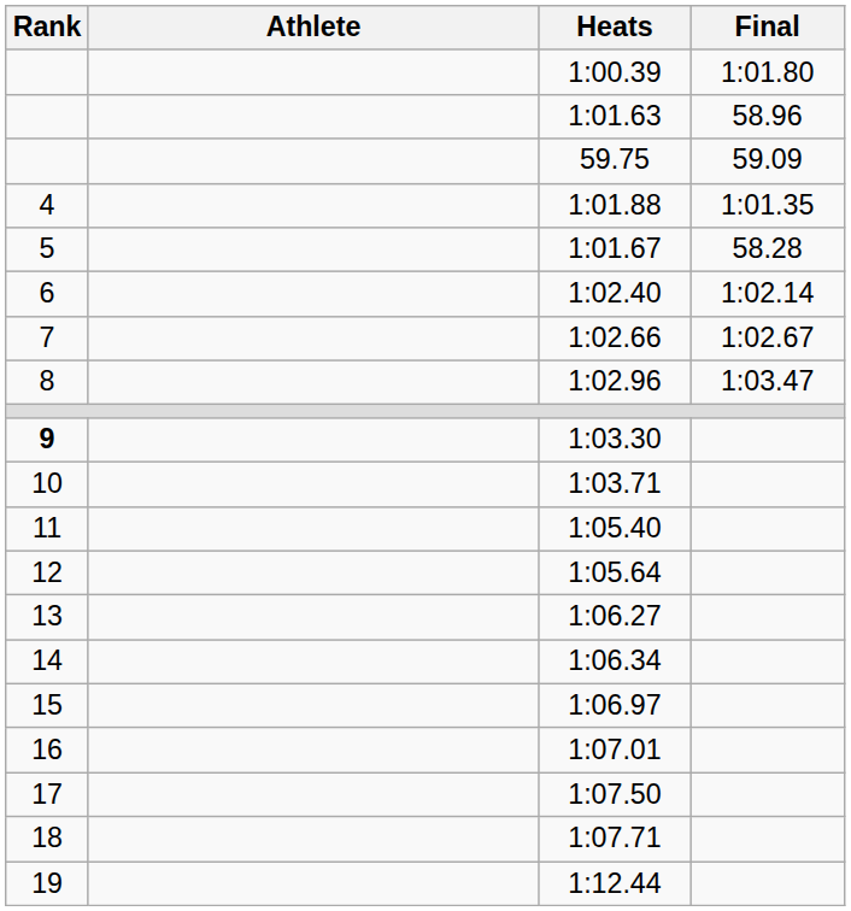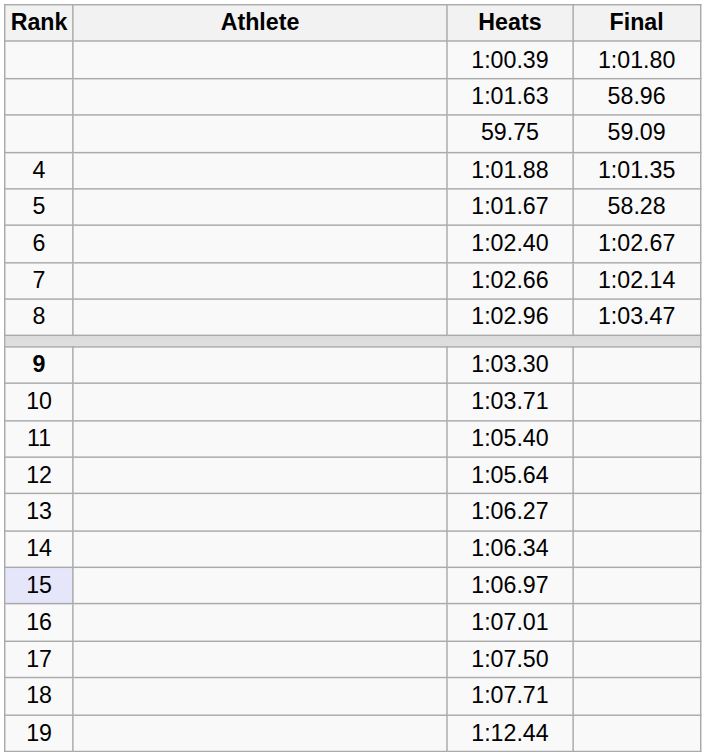1:02.40 | Final: 1:02.14 -> 1:02.67
1:02.66 | Final: 1:02.67 -> 1:02.14
1:06.97 | Rank: no background -> lavender background
